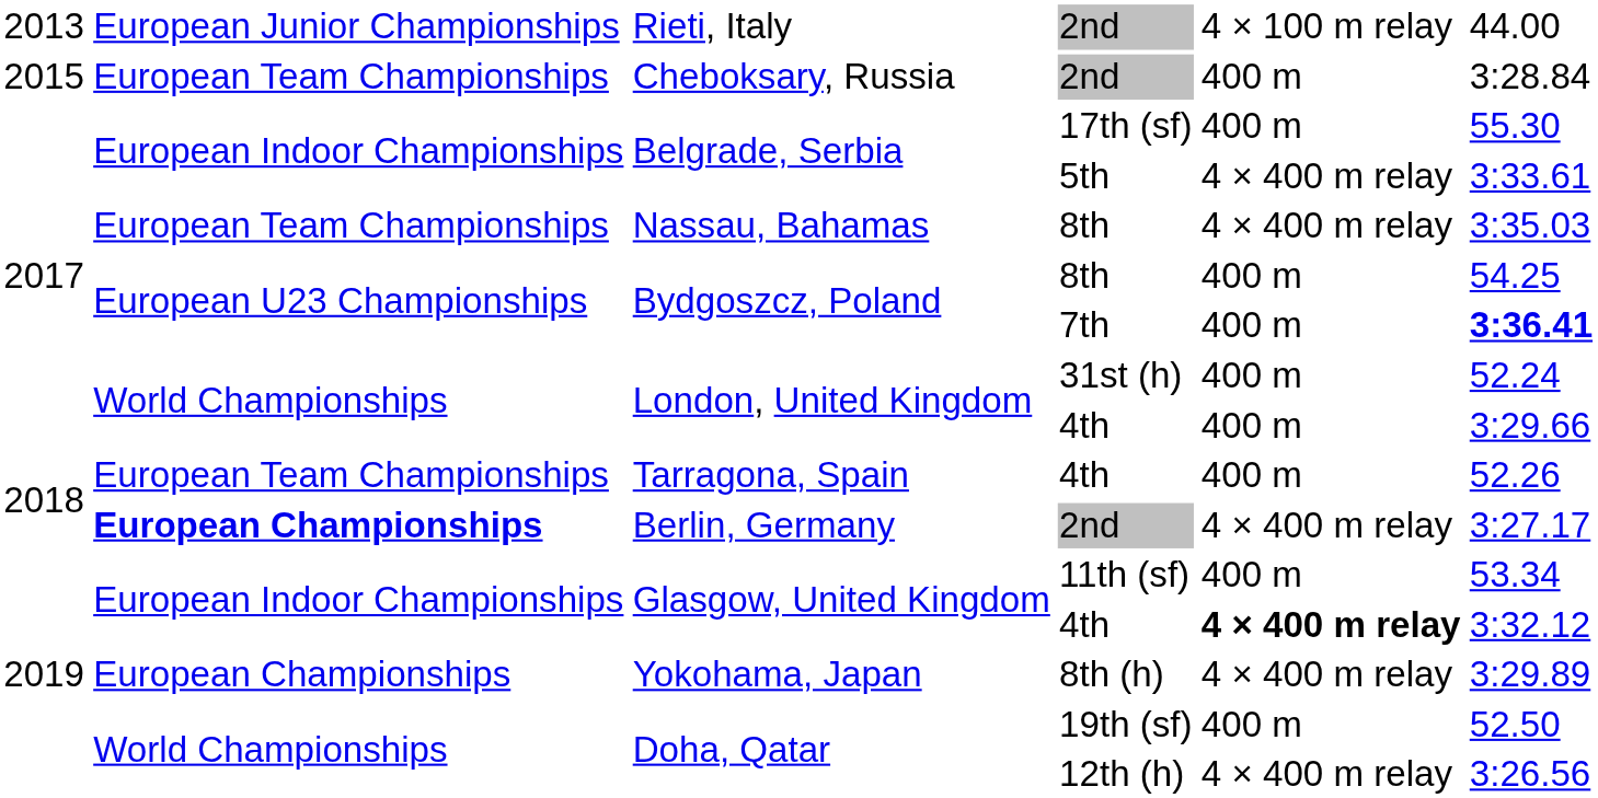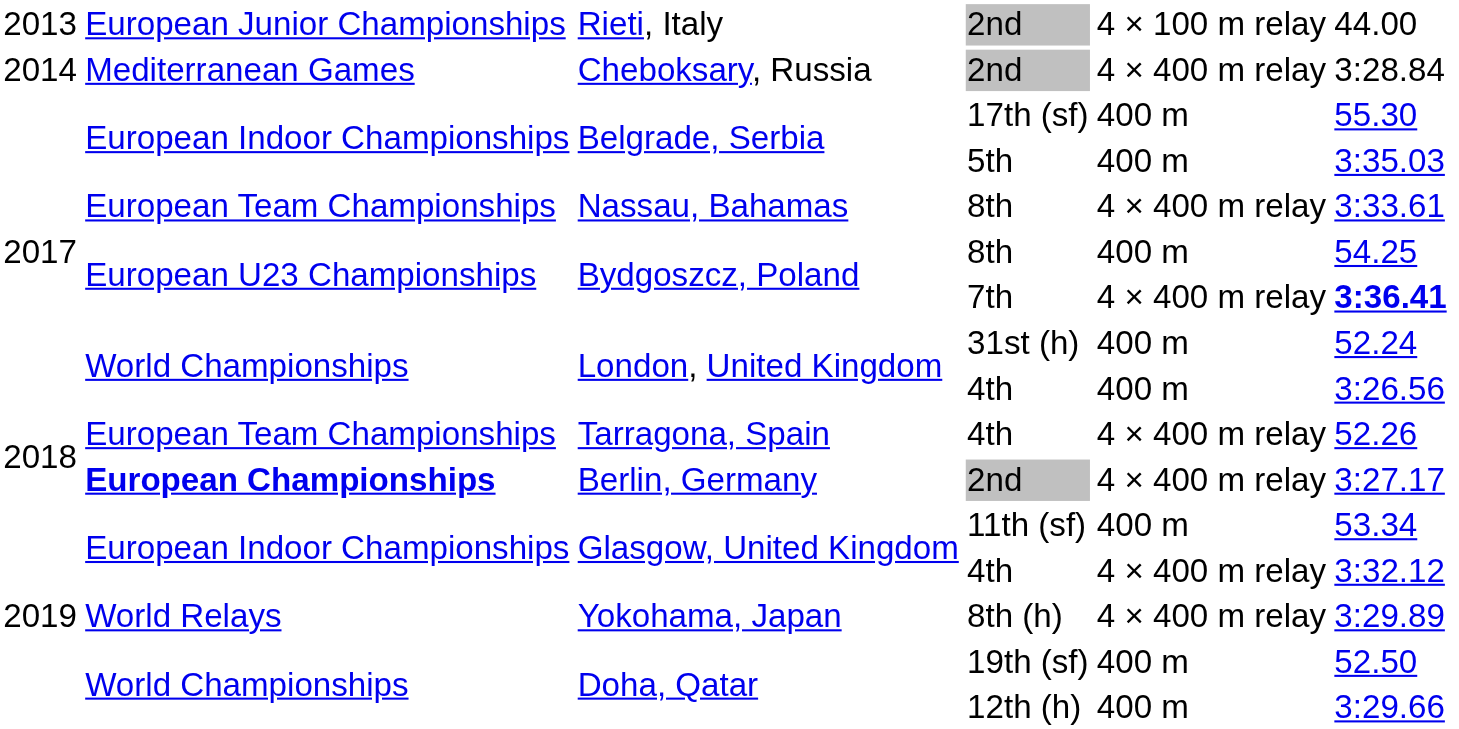Cheboksary, Russia / 2nd | column 1: 2015 -> 2014
Cheboksary, Russia / 2nd | column 2: European Team Championships -> Mediterranean Games
Cheboksary, Russia / 2nd | column 5: 400 m -> 4 × 400 m relay
5th | column 5: 4 × 400 m relay -> 400 m
5th | column 6: 3:33.61 -> 3:35.03
Nassau, Bahamas / 8th | column 6: 3:35.03 -> 3:33.61
7th | column 5: 400 m -> 4 × 400 m relay
London, United Kingdom / 4th | column 6: 3:29.66 -> 3:26.56
Tarragona, Spain / 4th | column 5: 400 m -> 4 × 400 m relay
Glasgow, United Kingdom / 4th | column 5: bold -> normal
8th (h) | column 2: European Championships -> World Relays
12th (h) | column 5: 4 × 400 m relay -> 400 m
12th (h) | column 6: 3:26.56 -> 3:29.66
